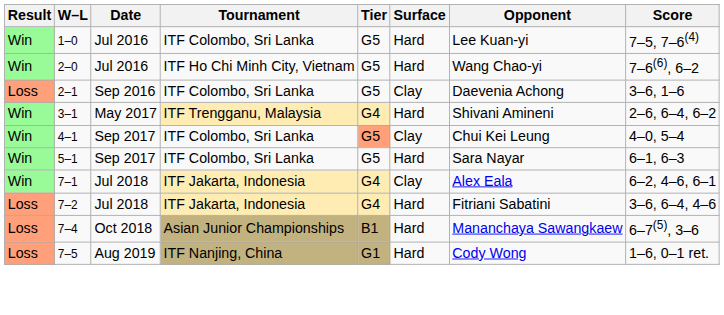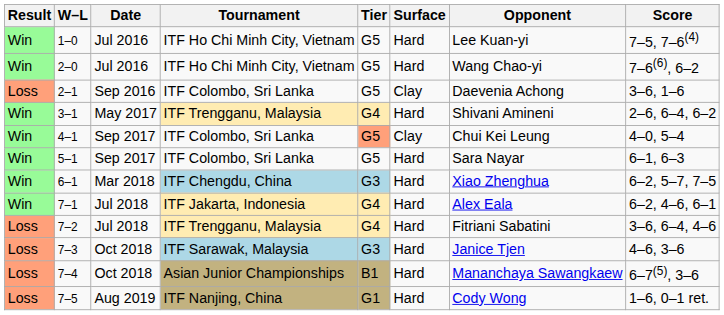1–0 | Tournament: ITF Colombo, Sri Lanka -> ITF Ho Chi Minh City, Vietnam
+ row: Win | 6–1 | Mar 2018 | ITF Chengdu, China | G3 | Hard | Xiao Zhenghua | 6–2, 5–7, 7–5
7–1 | Surface: Clay -> Hard
7–2 | Tournament: ITF Jakarta, Indonesia -> ITF Trengganu, Malaysia
+ row: Loss | 7–3 | Oct 2018 | ITF Sarawak, Malaysia | G3 | Hard | Janice Tjen | 4–6, 3–6
